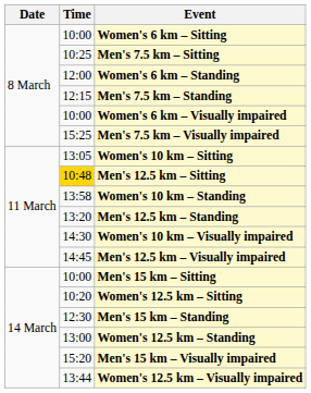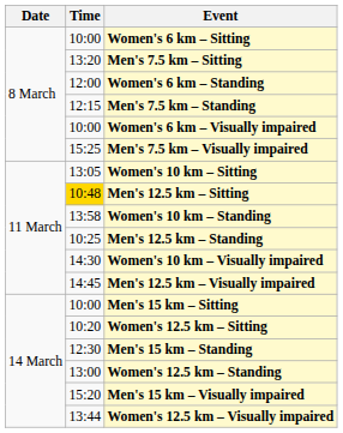Men's 7.5 km – Sitting | Time: 10:25 -> 13:20
Men's 12.5 km – Standing | Time: 13:20 -> 10:25
